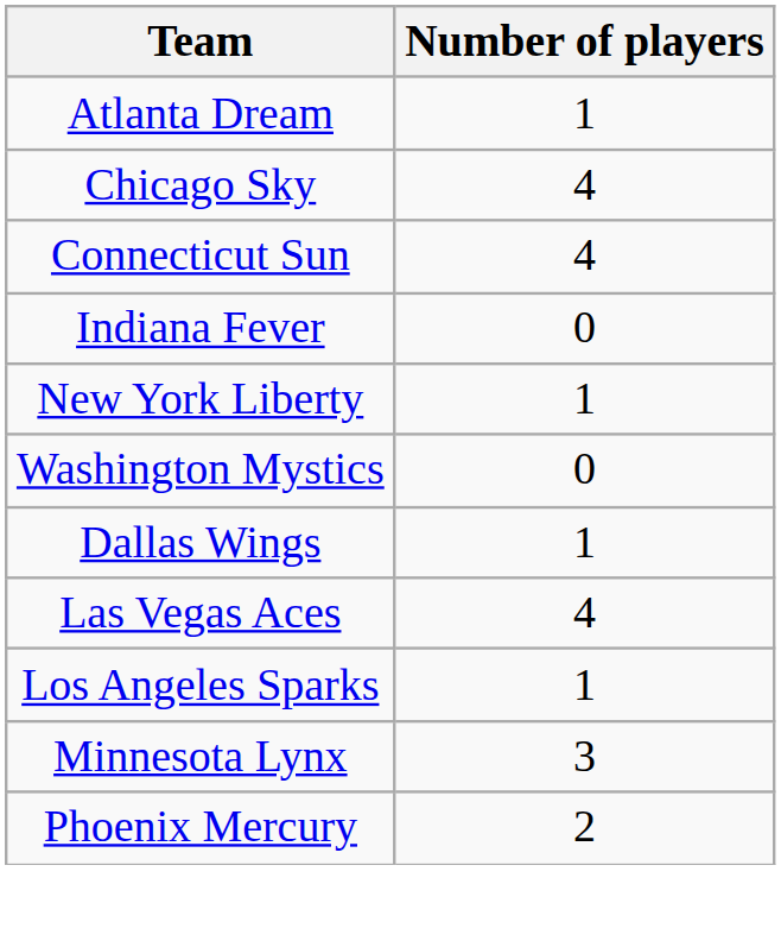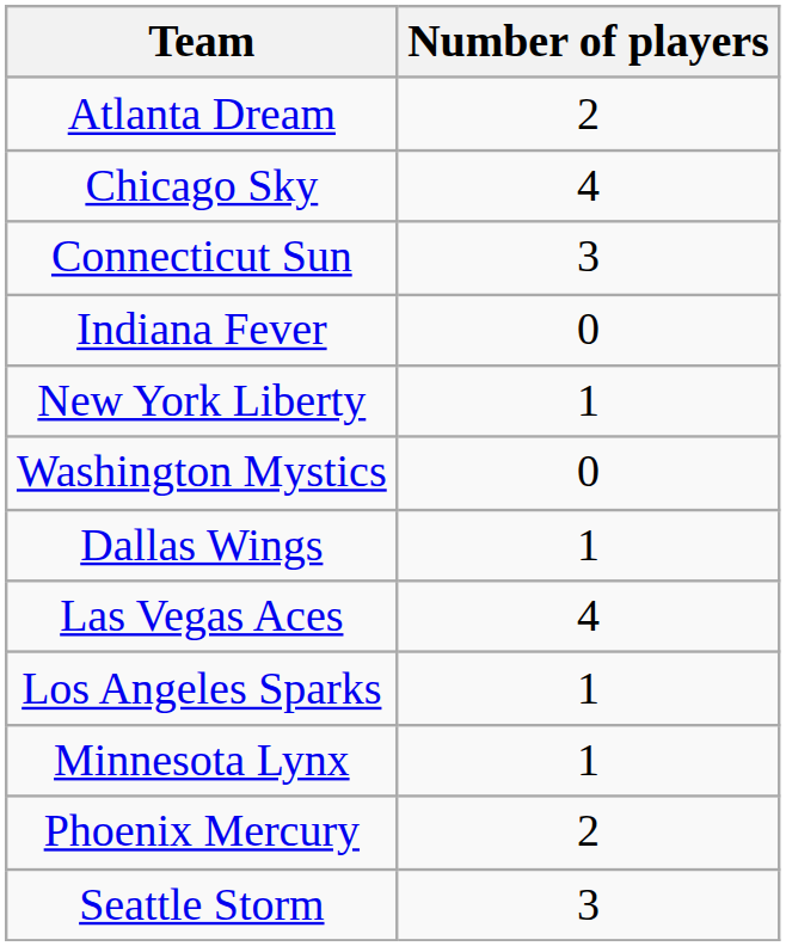Atlanta Dream | Number of players: 1 -> 2
Connecticut Sun | Number of players: 4 -> 3
Minnesota Lynx | Number of players: 3 -> 1
+ row: Seattle Storm | 3
